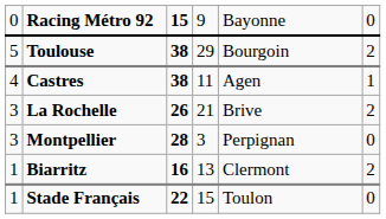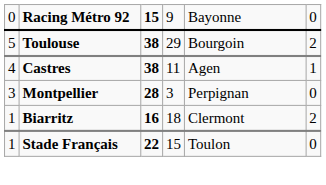- row: 3 | La Rochelle | 26 | 21 | Brive | 2
Biarritz | column 4: 13 -> 18
